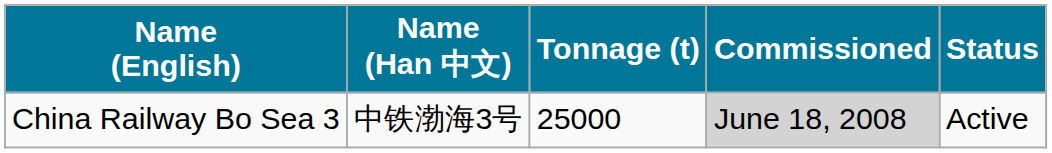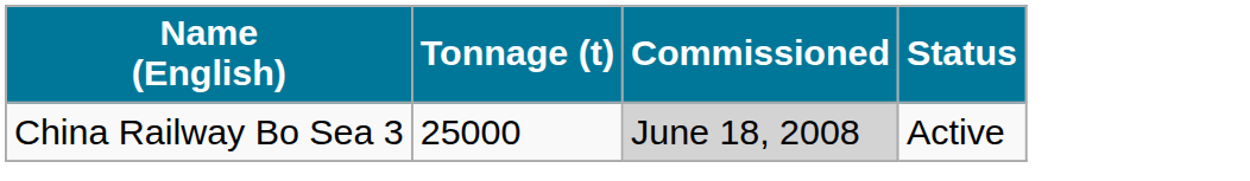- column: Name (Han 中文) | 中铁渤海3号
